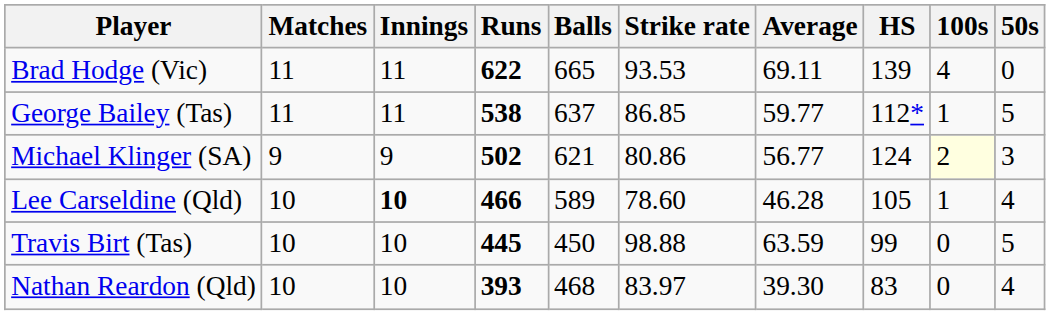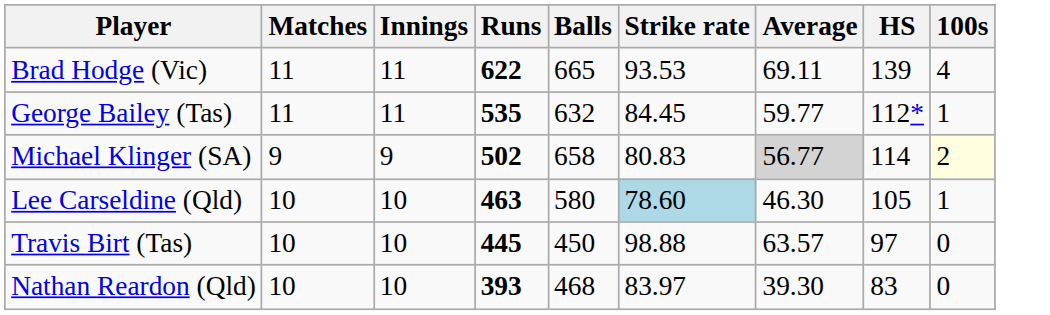- column: 50s | 0 | 5 | 3 | 4 | 5 | 4
George Bailey (Tas) | Runs: 538 -> 535
George Bailey (Tas) | Balls: 637 -> 632
George Bailey (Tas) | Strike rate: 86.85 -> 84.45
Michael Klinger (SA) | Balls: 621 -> 658
Michael Klinger (SA) | Strike rate: 80.86 -> 80.83
Michael Klinger (SA) | Average: no background -> lightgrey background
Michael Klinger (SA) | HS: 124 -> 114
Lee Carseldine (Qld) | Innings: bold -> normal
Lee Carseldine (Qld) | Runs: 466 -> 463
Lee Carseldine (Qld) | Balls: 589 -> 580
Lee Carseldine (Qld) | Strike rate: no background -> lightblue background
Lee Carseldine (Qld) | Average: 46.28 -> 46.30
Travis Birt (Tas) | Average: 63.59 -> 63.57
Travis Birt (Tas) | HS: 99 -> 97
